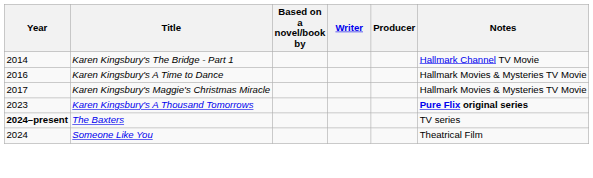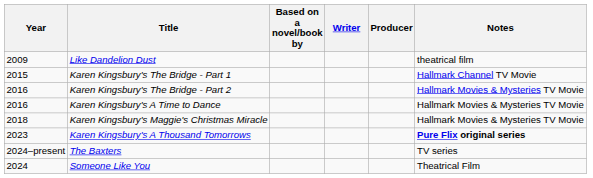+ row: 2009 | Like Dandelion Dust | theatrical film
Karen Kingsbury's The Bridge - Part 1 | Year: 2014 -> 2015
+ row: 2016 | Karen Kingsbury's The Bridge - Part 2 | Hallmark Movies & Mysteries TV Movie
Karen Kingsbury's Maggie's Christmas Miracle | Year: 2017 -> 2018
The Baxters | Year: bold -> normal
